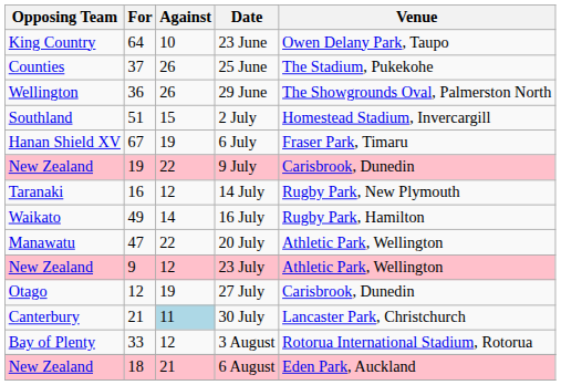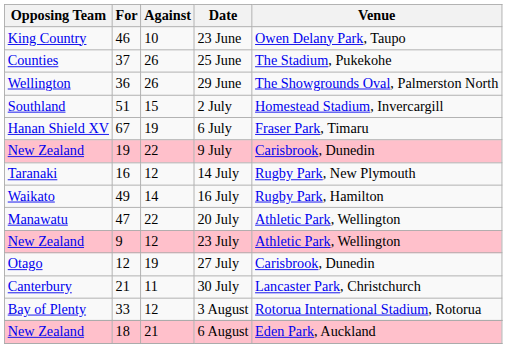23 June | For: 64 -> 46
30 July | Against: lightblue background -> no background
